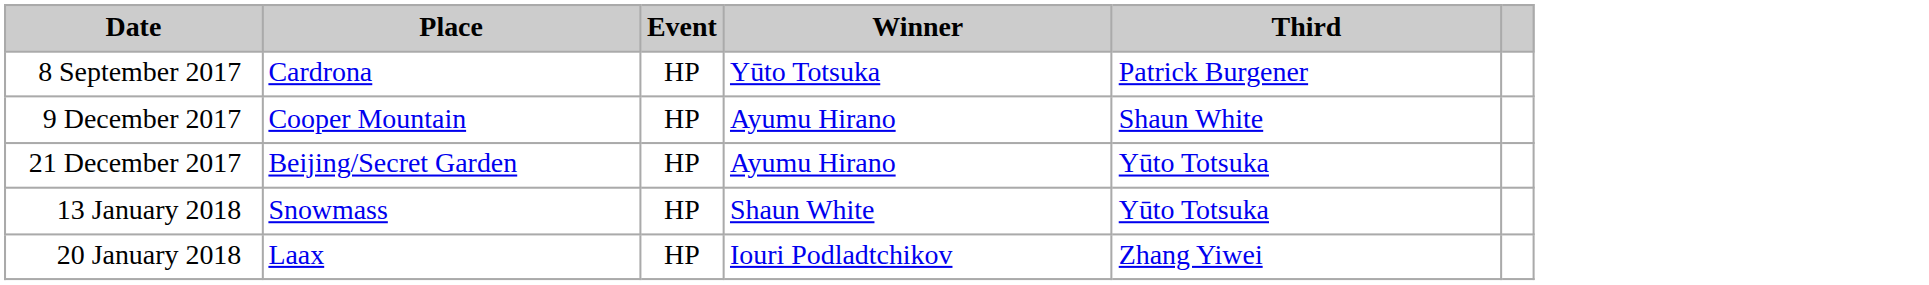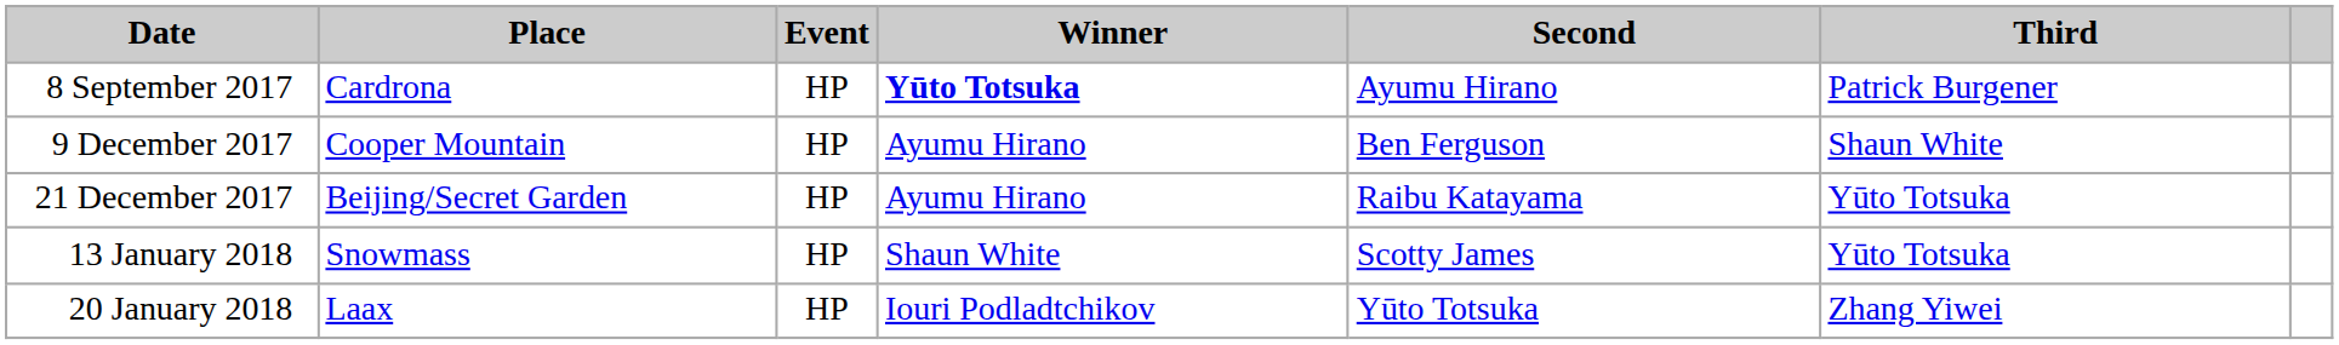+ column: Second | Ayumu Hirano | Ben Ferguson | Raibu Katayama | Scotty James | Yūto Totsuka
8 September 2017 | Winner: normal -> bold
